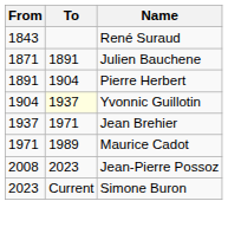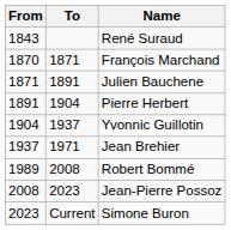+ row: 1870 | 1871 | François Marchand
Yvonnic Guillotin | To: lightyellow background -> no background
- row: 1971 | 1989 | Maurice Cadot
+ row: 1989 | 2008 | Robert Bommé
